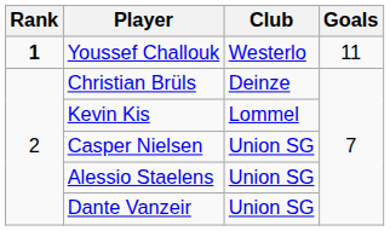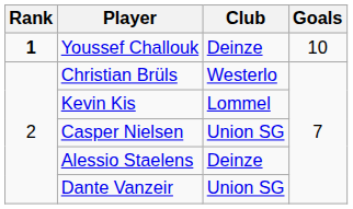Youssef Challouk | Club: Westerlo -> Deinze
Youssef Challouk | Goals: 11 -> 10
Christian Brüls | Club: Deinze -> Westerlo
Alessio Staelens | Club: Union SG -> Deinze
